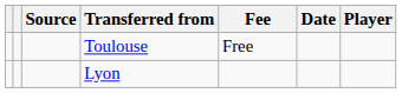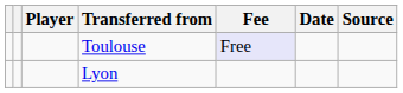columns swapped: Player <-> Source
Toulouse | Fee: no background -> lavender background
